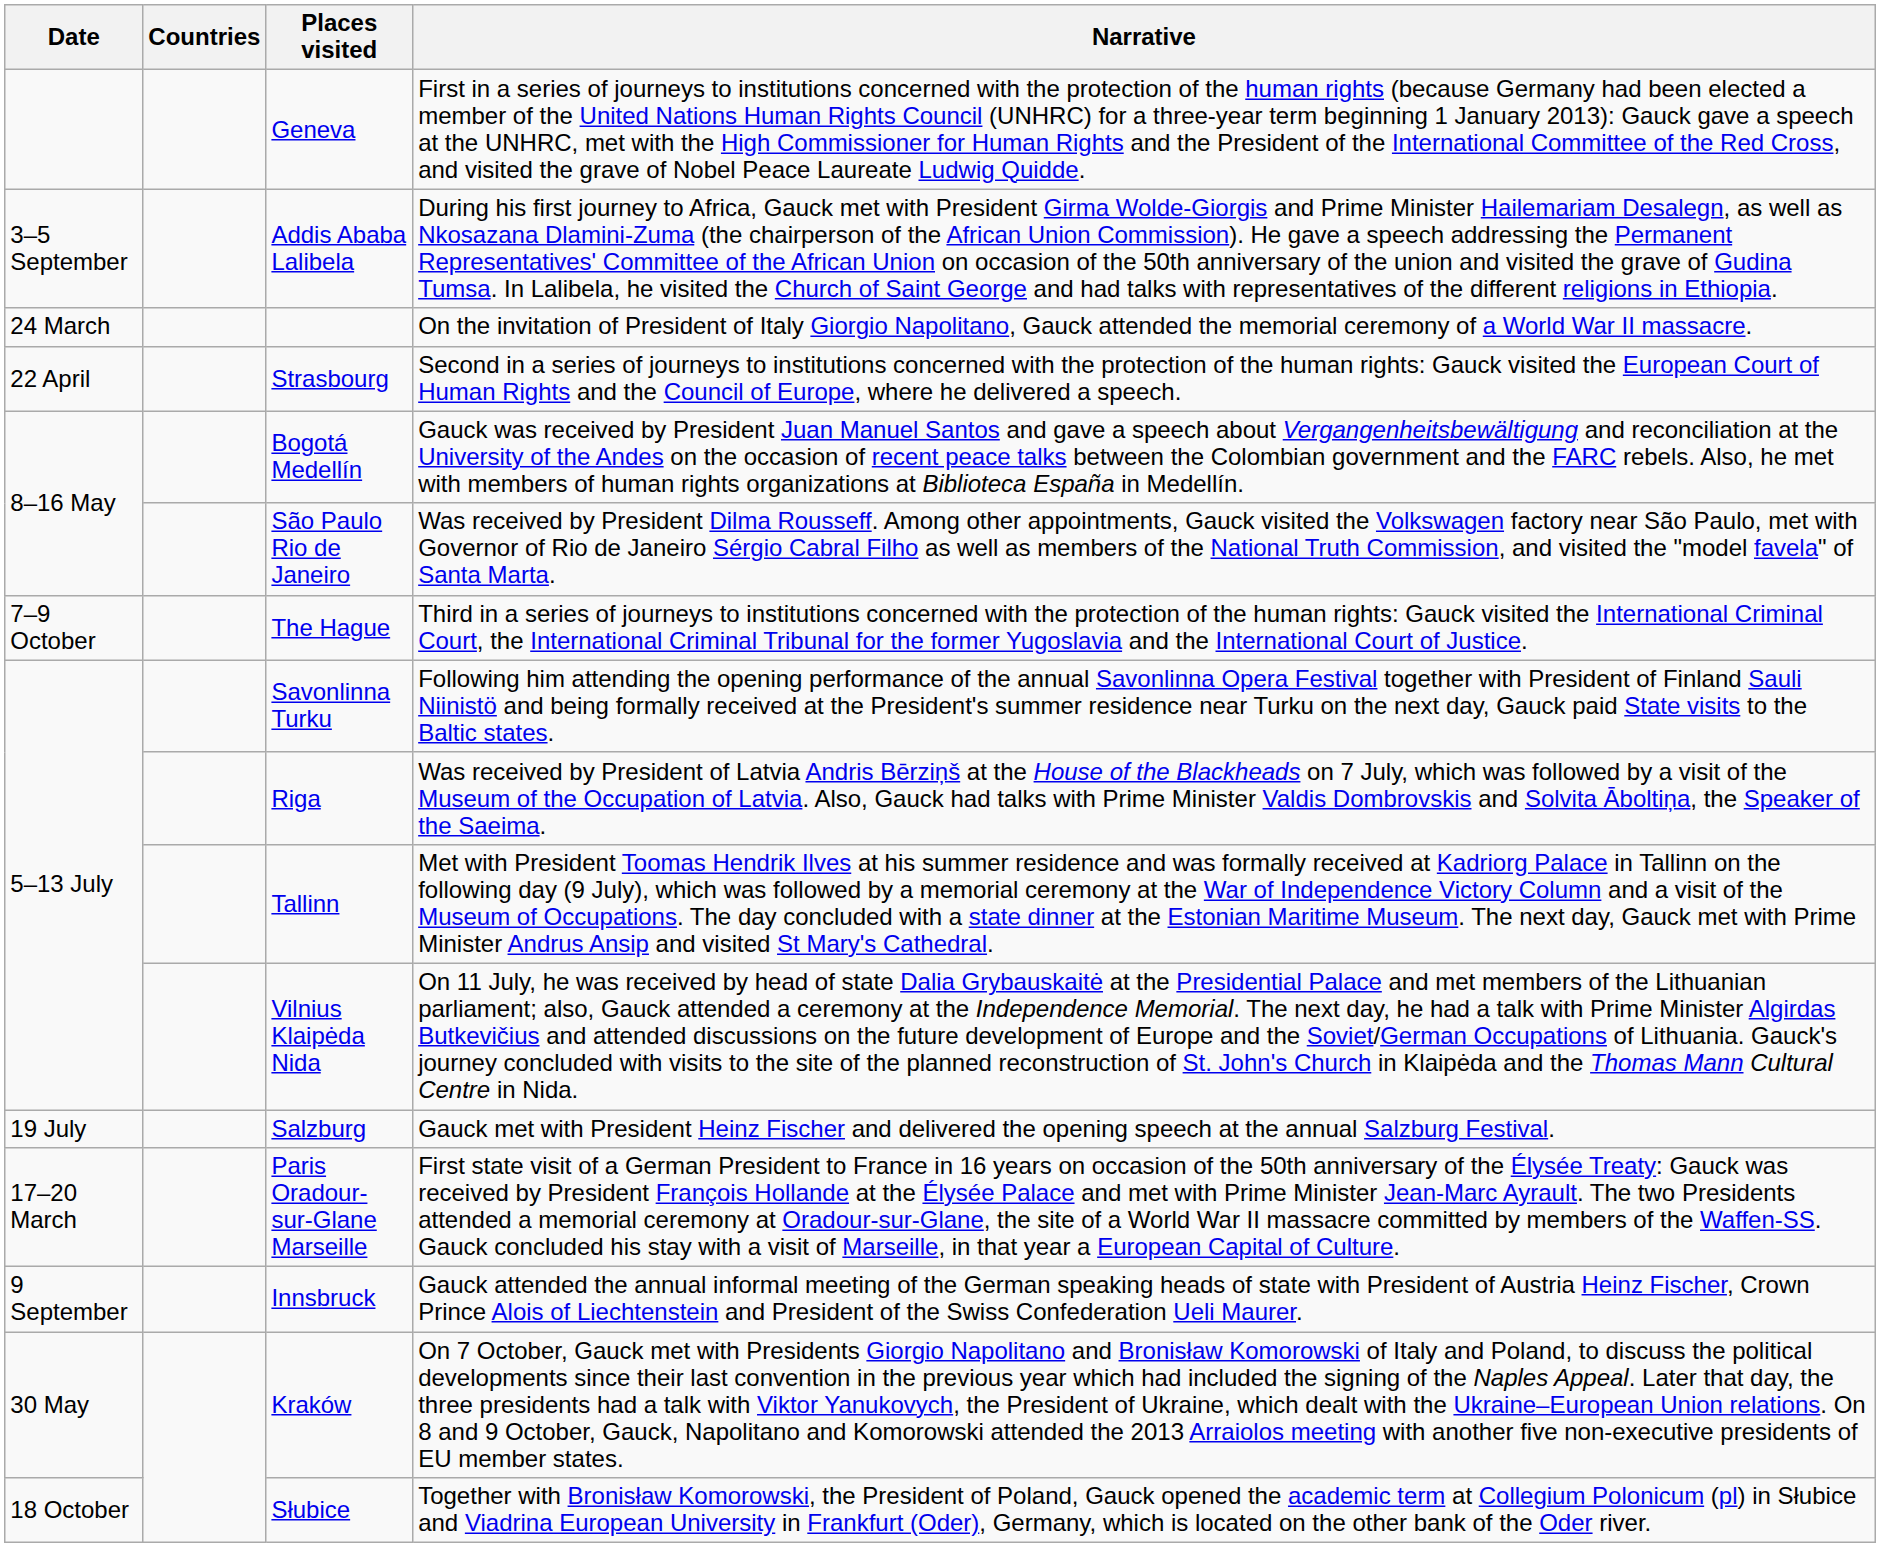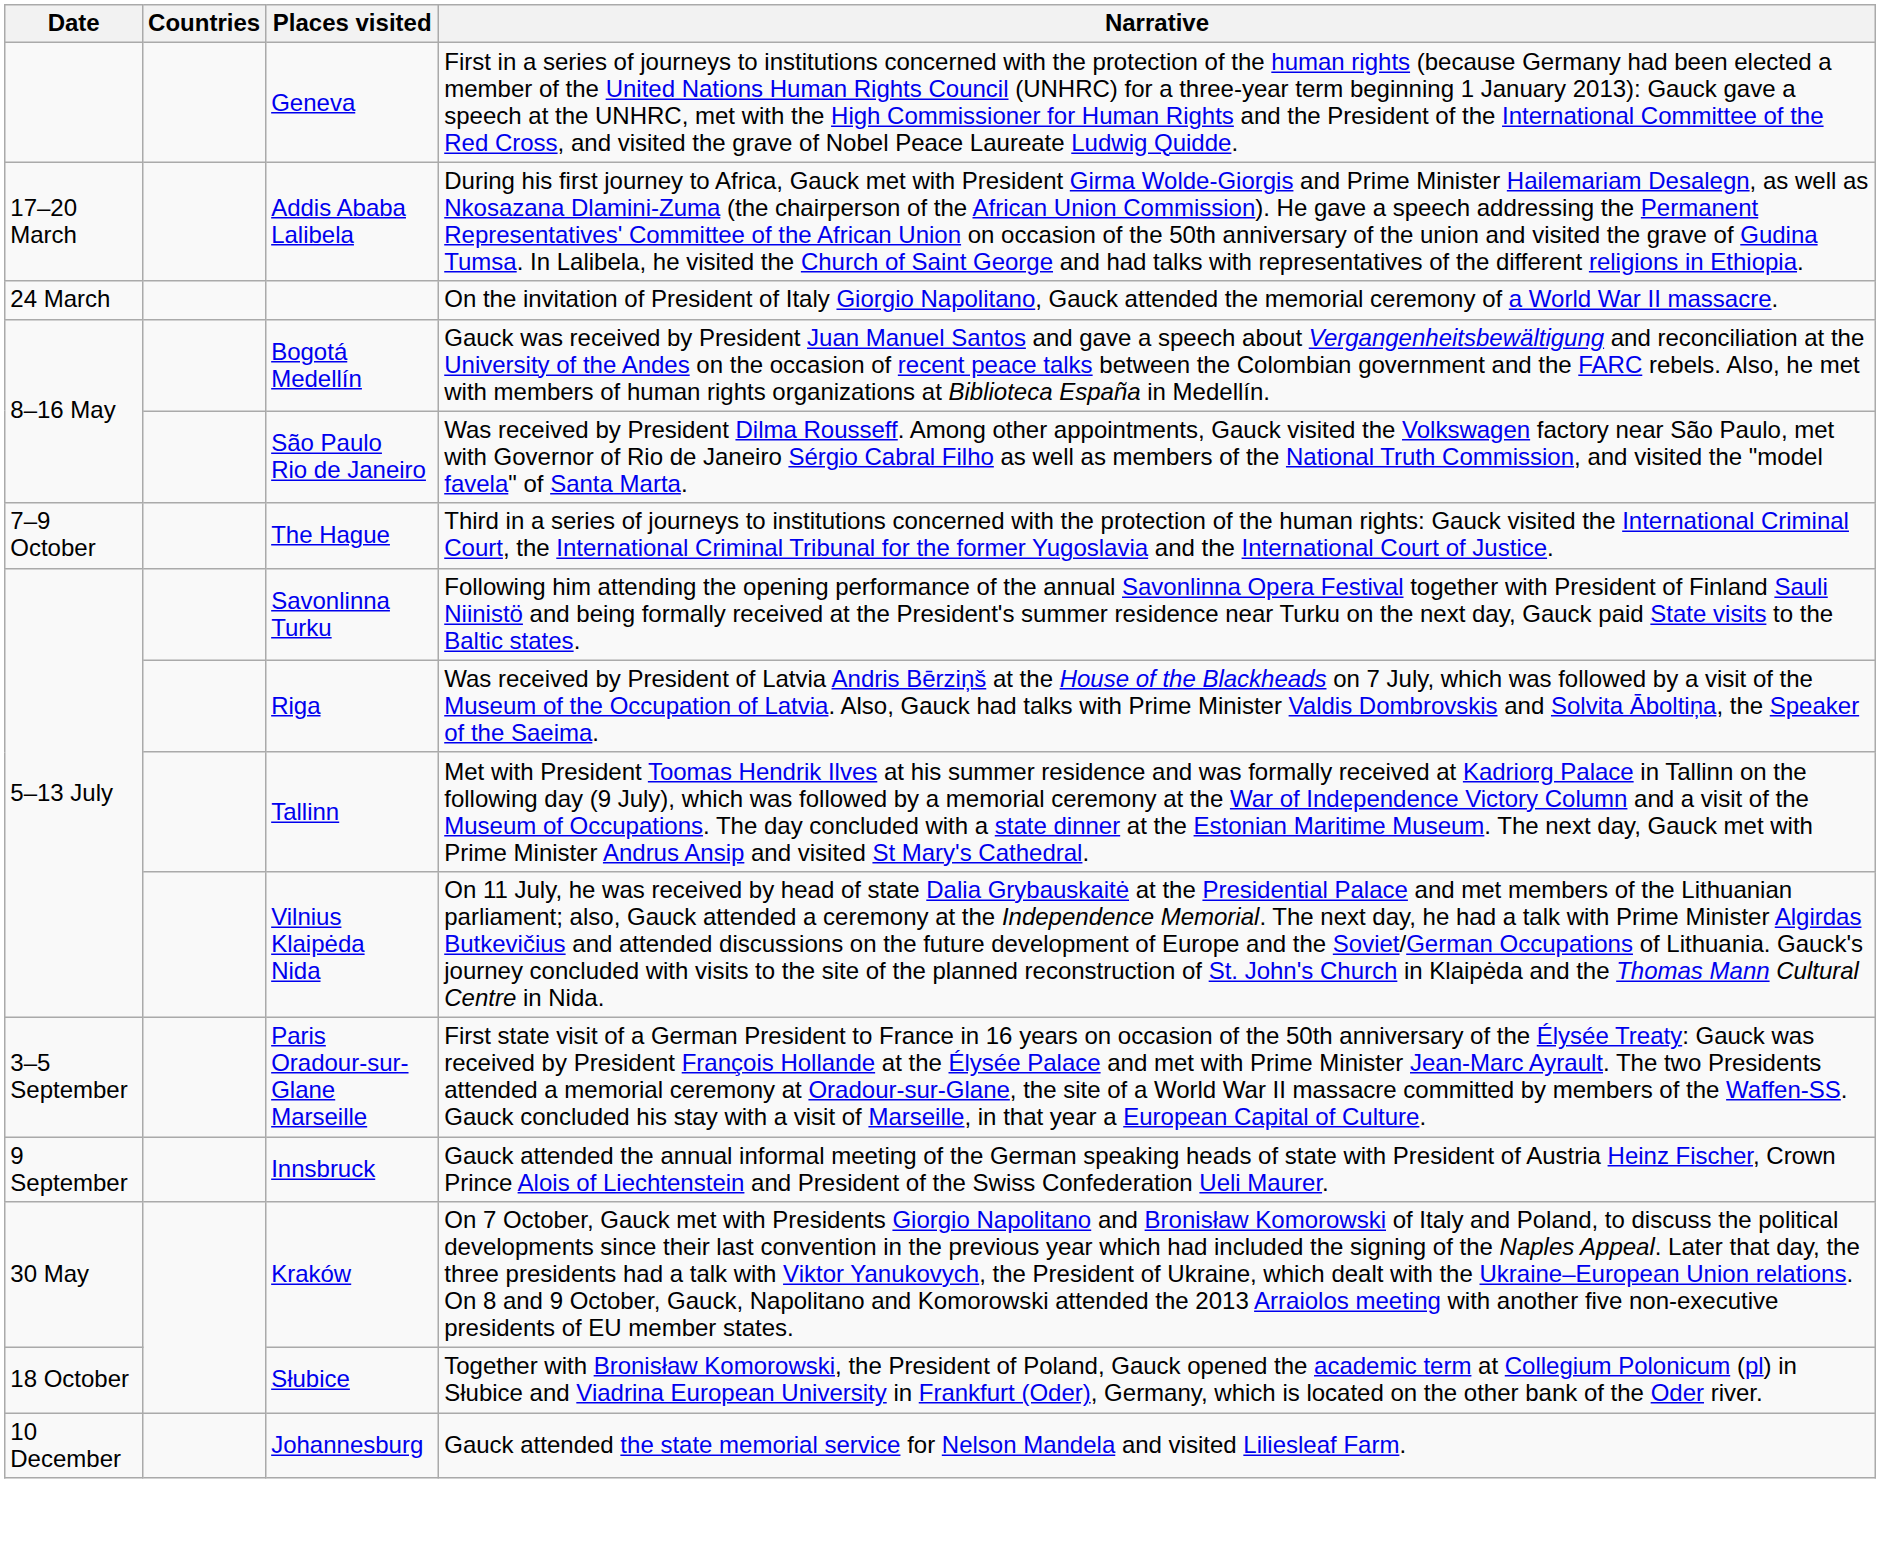Addis Ababa Lalibela | Date: 3–5 September -> 17–20 March
- row: 22 April | Strasbourg | Second in a series of journeys to institutions concerned with the protection of the human rights: Gauck visited the European Court of Human Rights and the Council of Europe, where he delivered a speech.
- row: 19 July | Salzburg | Gauck met with President Heinz Fischer and delivered the opening speech at the annual Salzburg Festival.
Paris Oradour-sur-Glane Marseille | Date: 17–20 March -> 3–5 September
+ row: 10 December | Johannesburg | Gauck attended the state memorial service for Nelson Mandela and visited Liliesleaf Farm.
